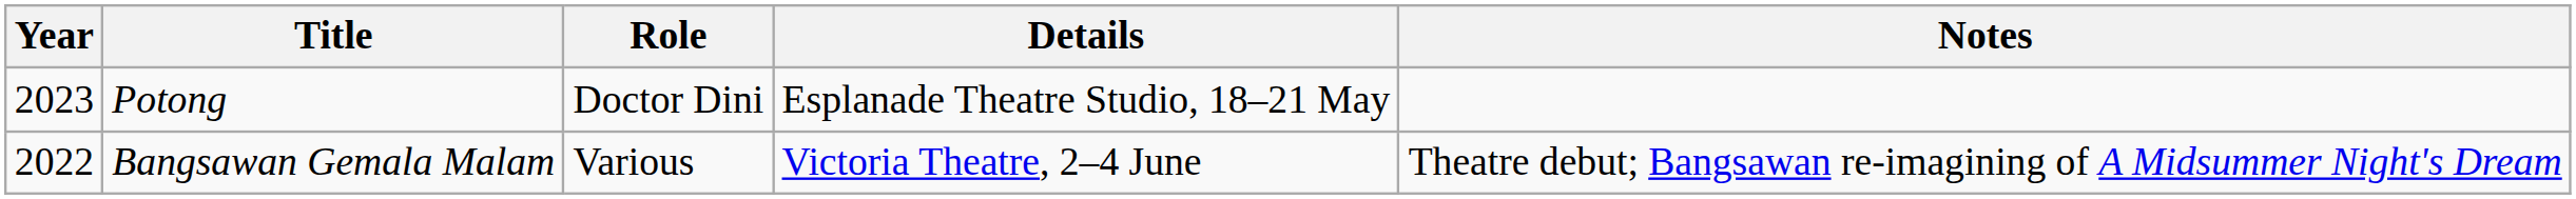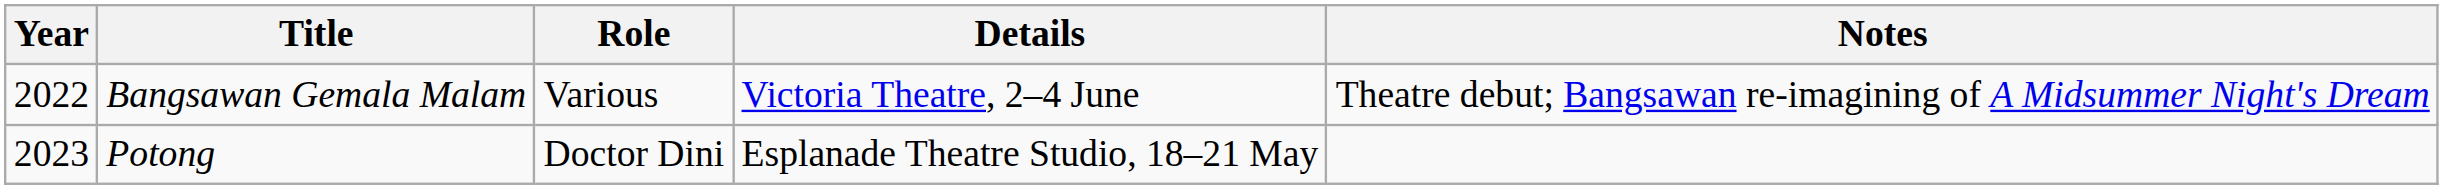rows swapped: Bangsawan Gemala Malam <-> Potong
